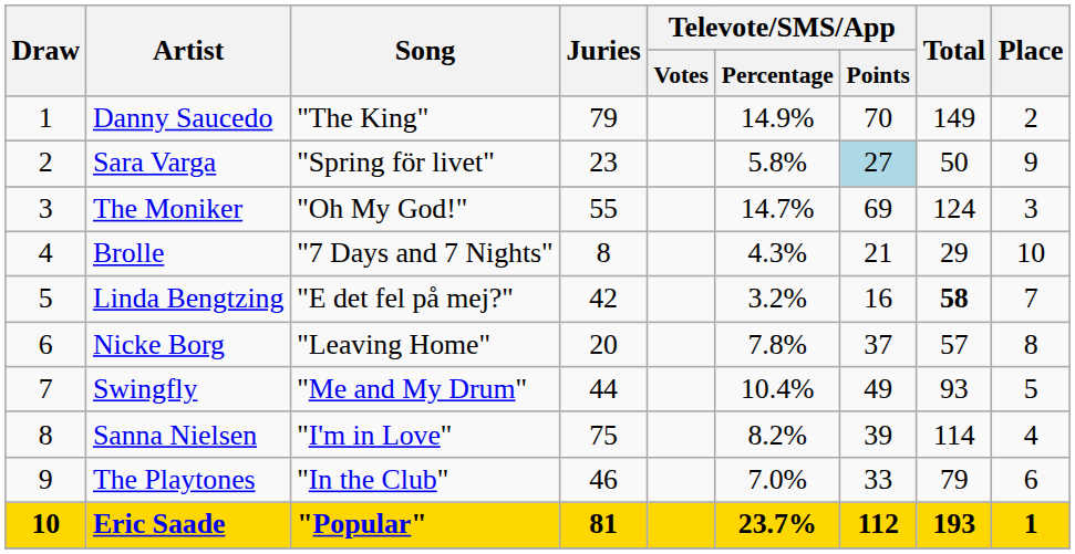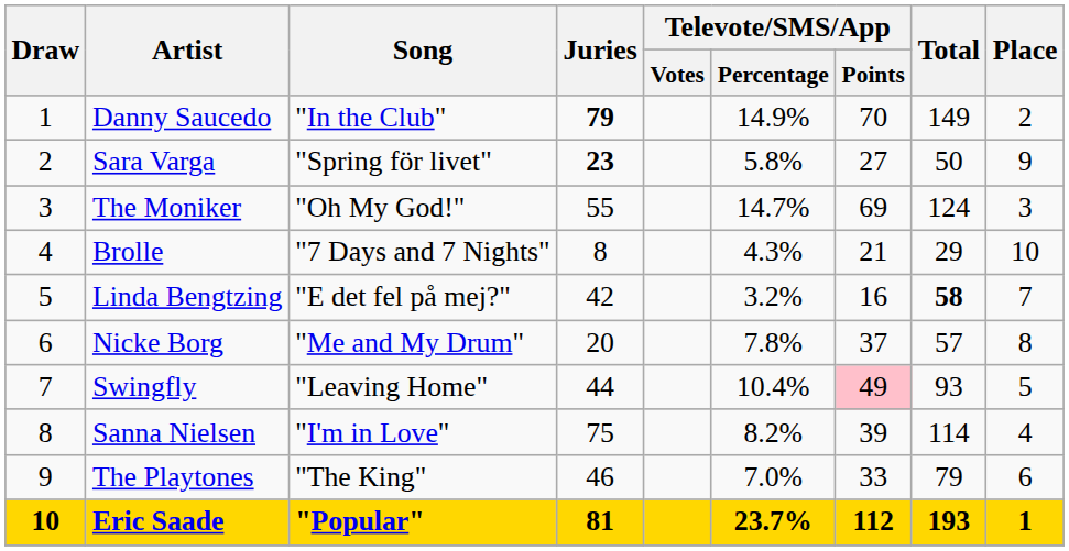Danny Saucedo | Song: "The King" -> "In the Club"
Danny Saucedo | Juries: normal -> bold
Sara Varga | Juries: normal -> bold
Sara Varga | Televote/SMS/App / Points: lightblue background -> no background
Nicke Borg | Song: "Leaving Home" -> "Me and My Drum"
Swingfly | Song: "Me and My Drum" -> "Leaving Home"
Swingfly | Televote/SMS/App / Points: no background -> pink background
The Playtones | Song: "In the Club" -> "The King"
